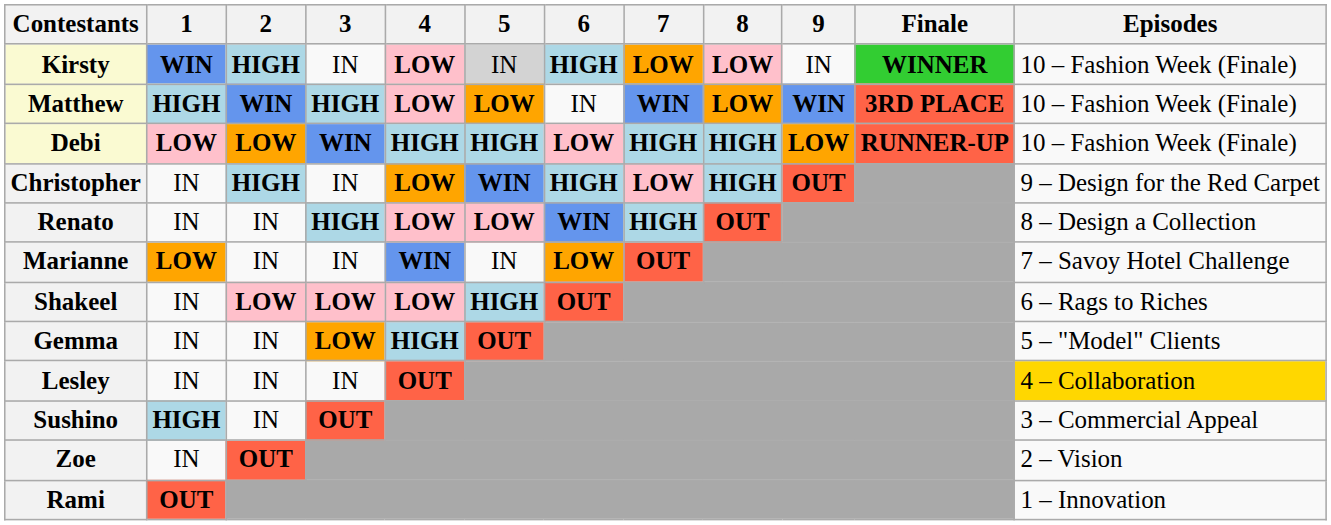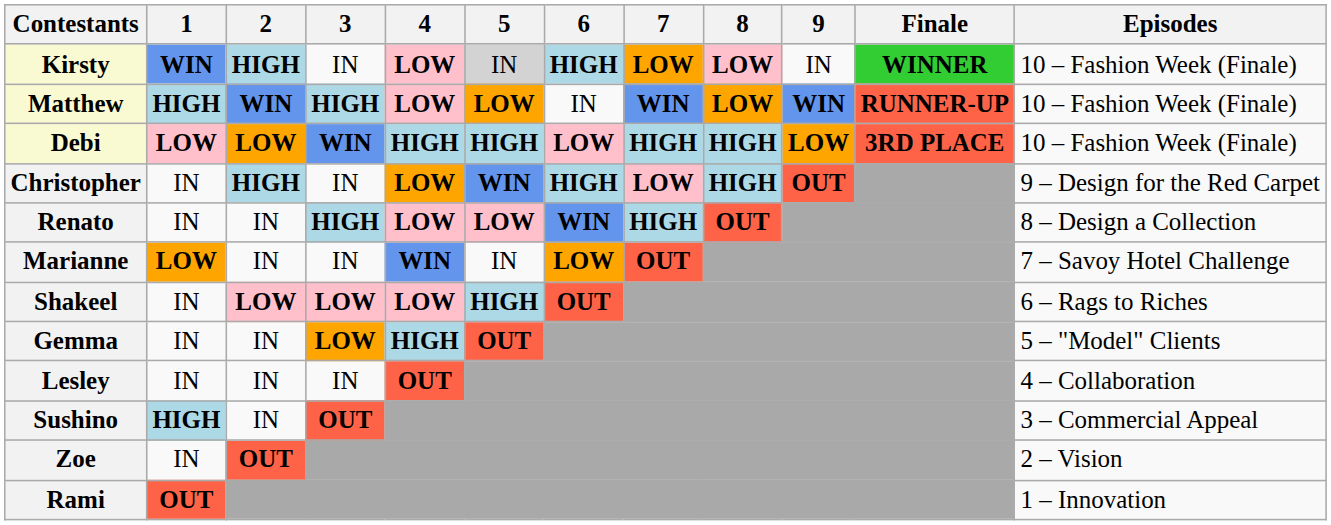Matthew | Finale: 3RD PLACE -> RUNNER-UP
Debi | Finale: RUNNER-UP -> 3RD PLACE
Lesley | Episodes: gold background -> no background
